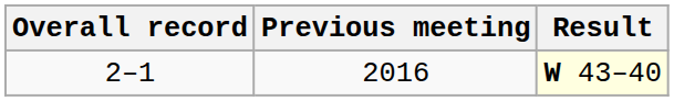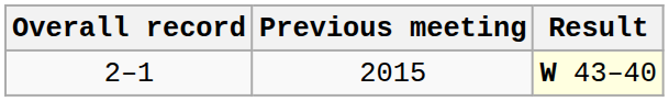2–1 | Previous meeting: 2016 -> 2015
